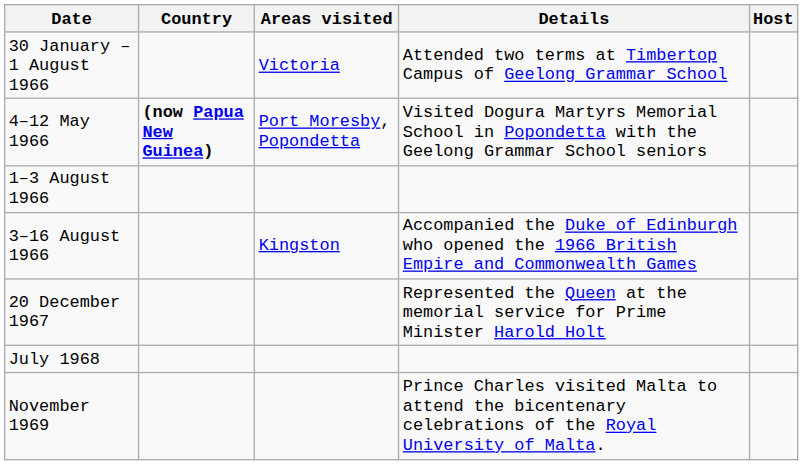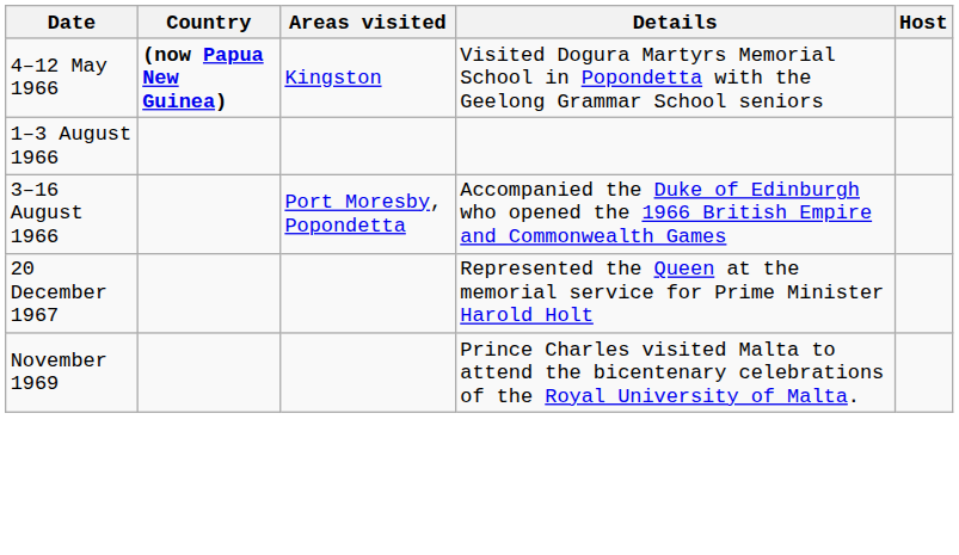- row: 30 January – 1 August 1966 | Victoria | Attended two terms at Timbertop Campus of Geelong Grammar School
4–12 May 1966 | Areas visited: Port Moresby, Popondetta -> Kingston
3–16 August 1966 | Areas visited: Kingston -> Port Moresby, Popondetta
- row: July 1968
